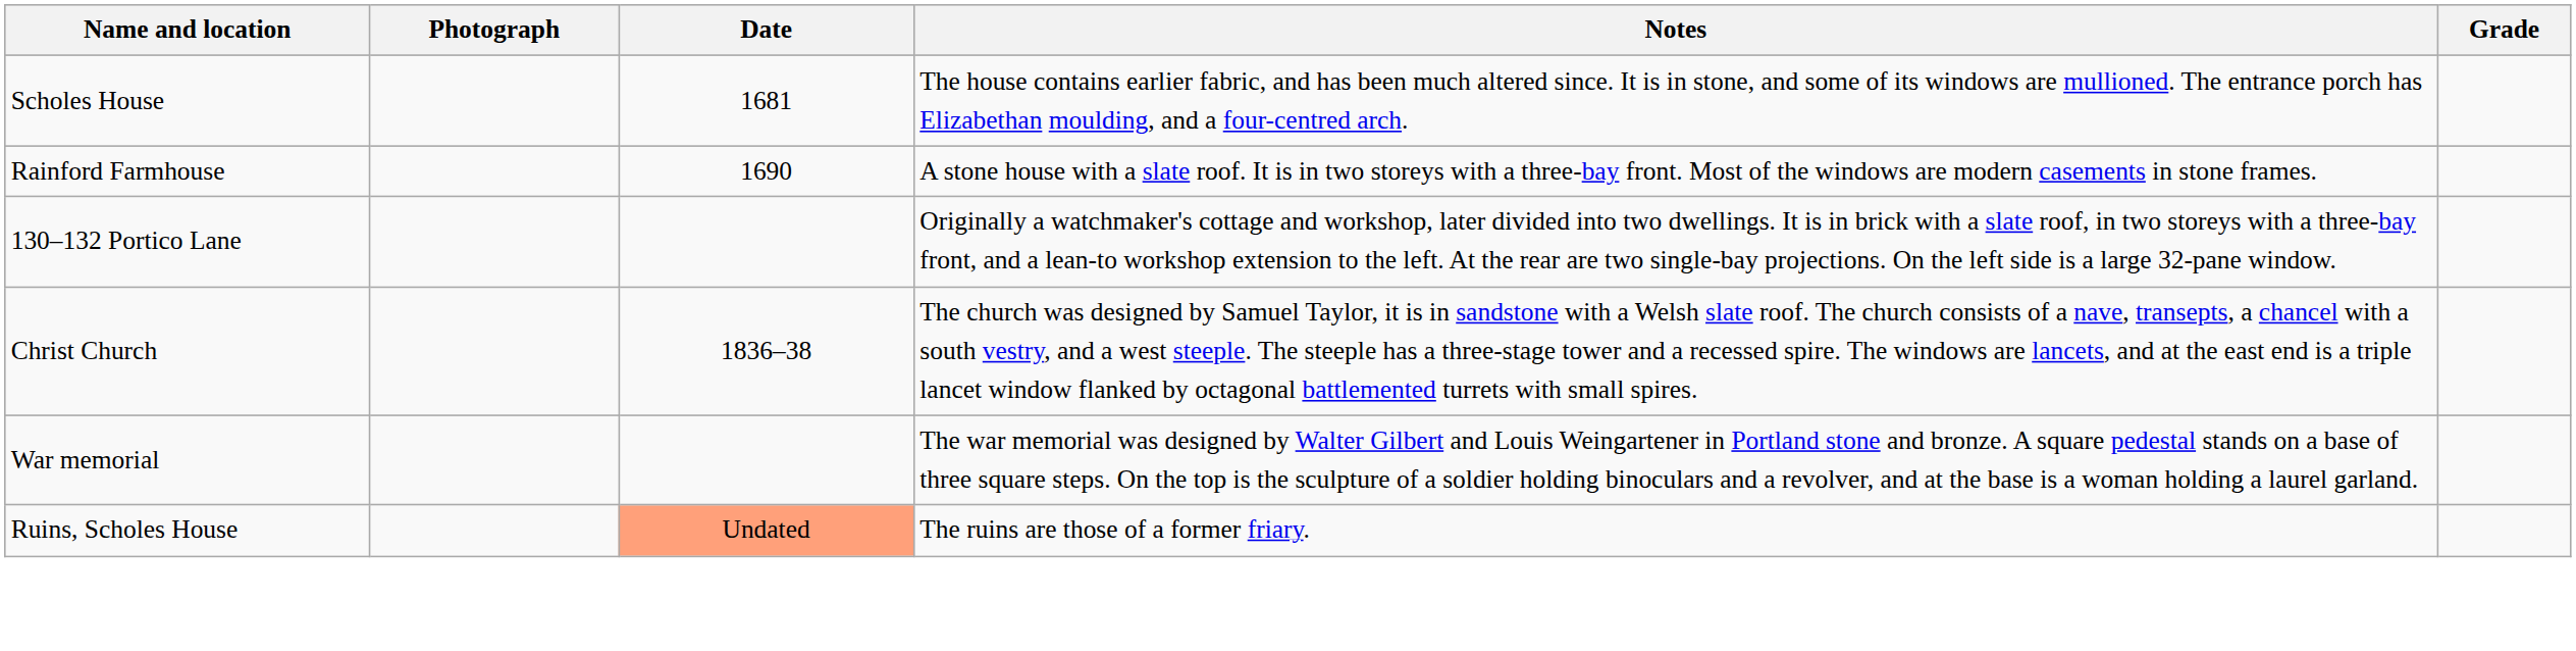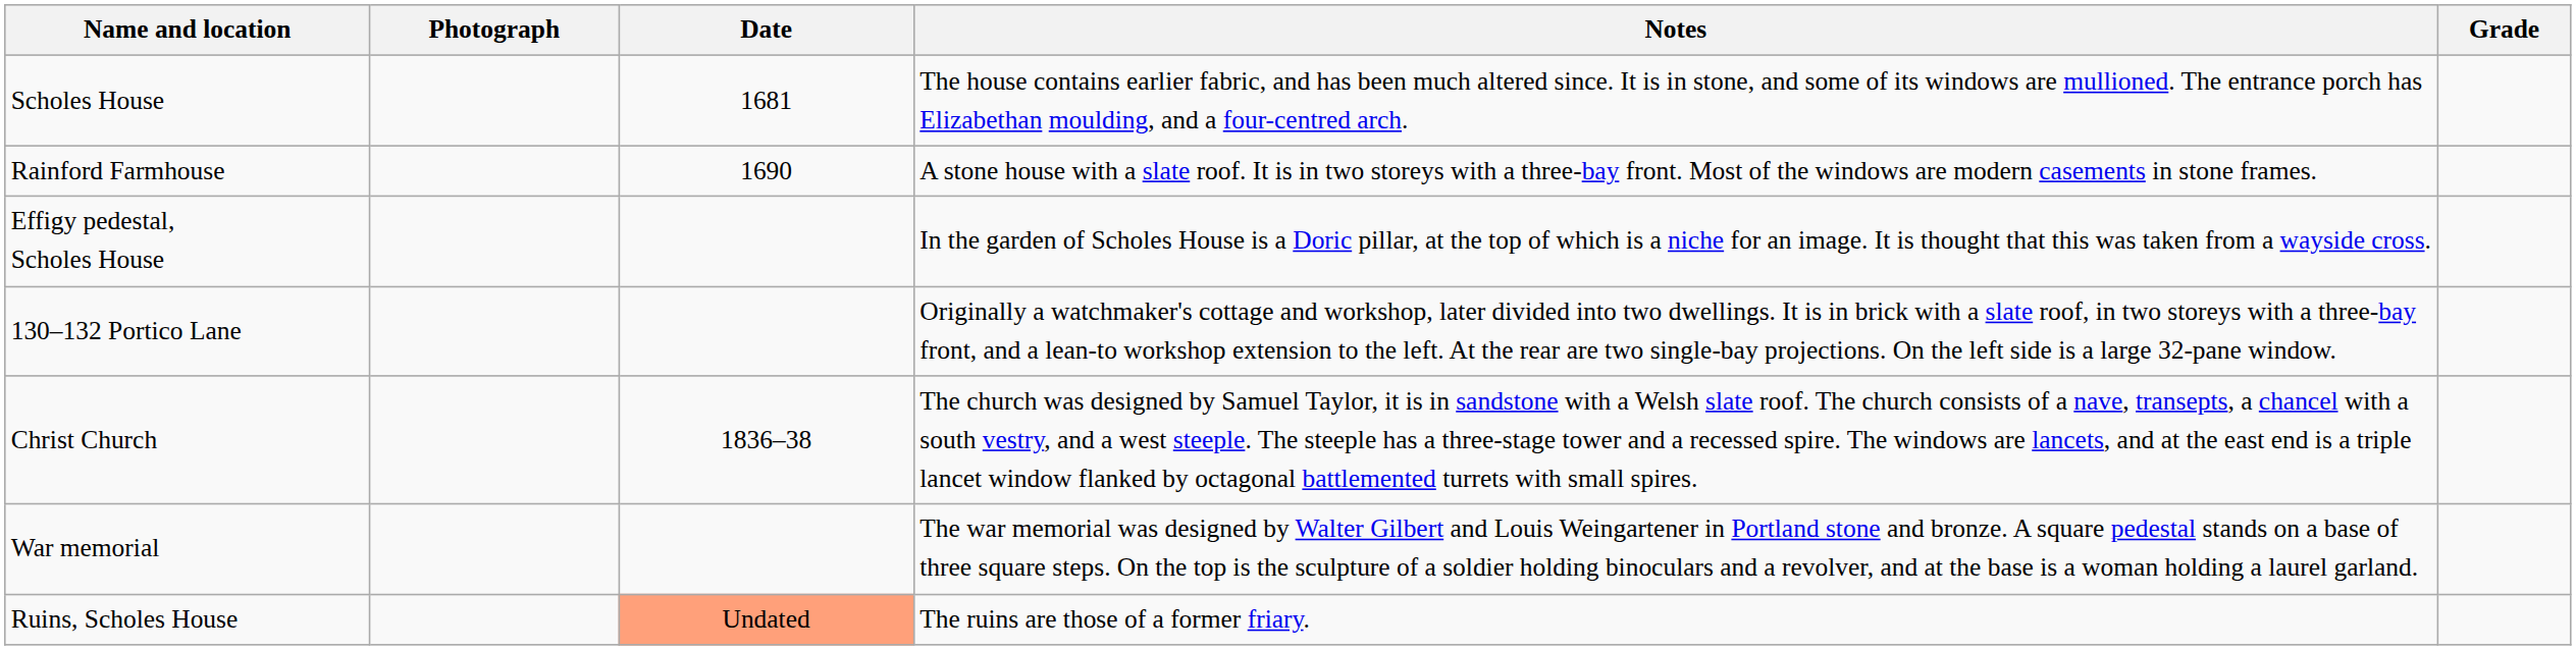+ row: Effigy pedestal, Scholes House | In the garden of Scholes House is a Doric pillar, at the top of which is a niche for an image. It is thought that this was taken from a wayside cross.
